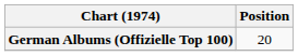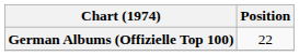German Albums (Offizielle Top 100) | Position: 20 -> 22
